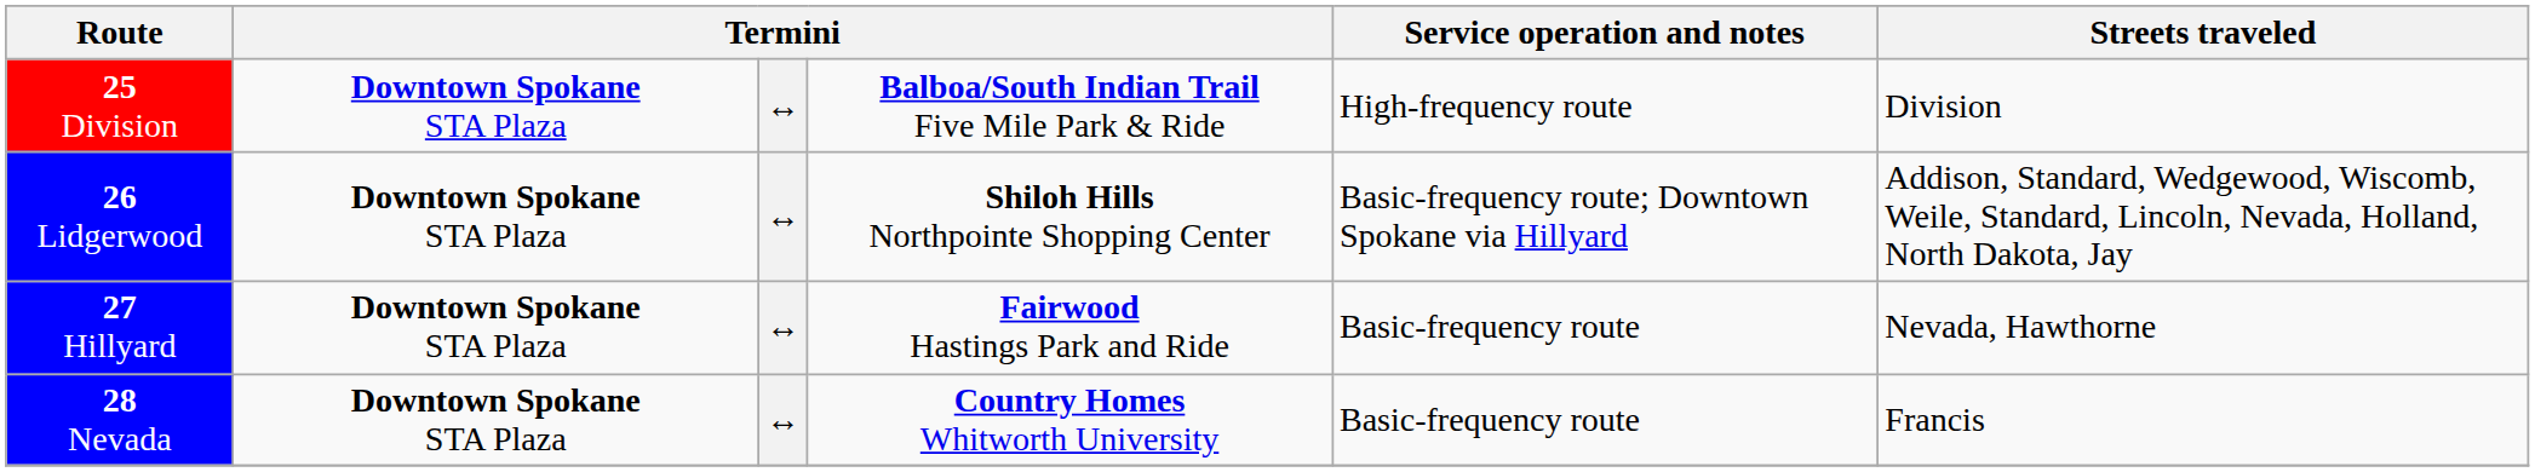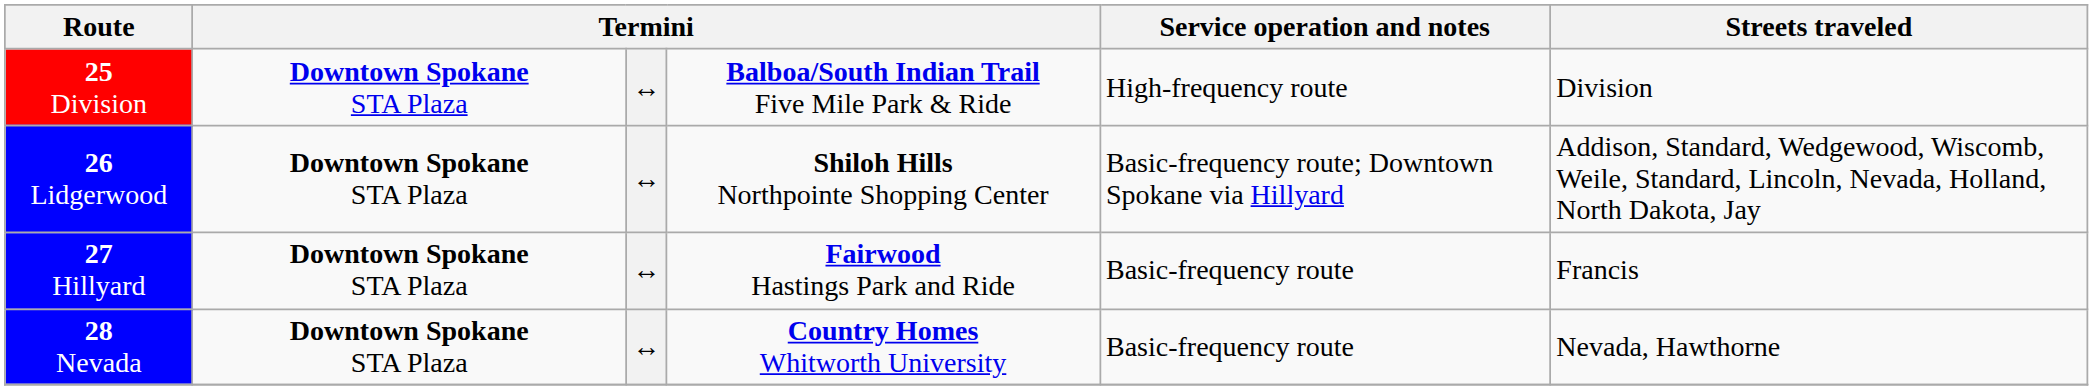27 Hillyard | Streets traveled: Nevada, Hawthorne -> Francis
28 Nevada | Streets traveled: Francis -> Nevada, Hawthorne
